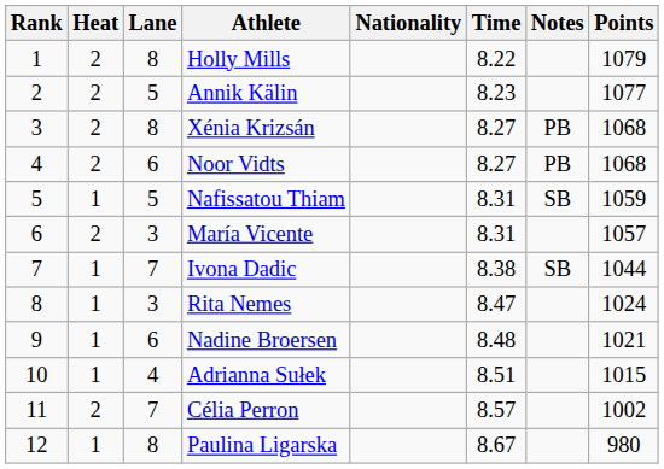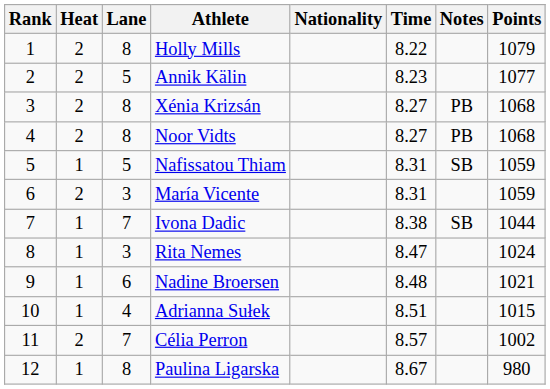Noor Vidts | Lane: 6 -> 8
María Vicente | Points: 1057 -> 1059
